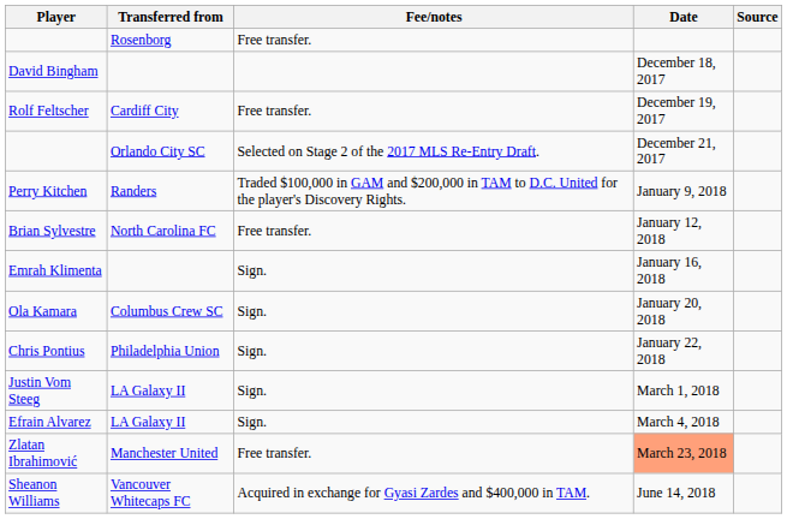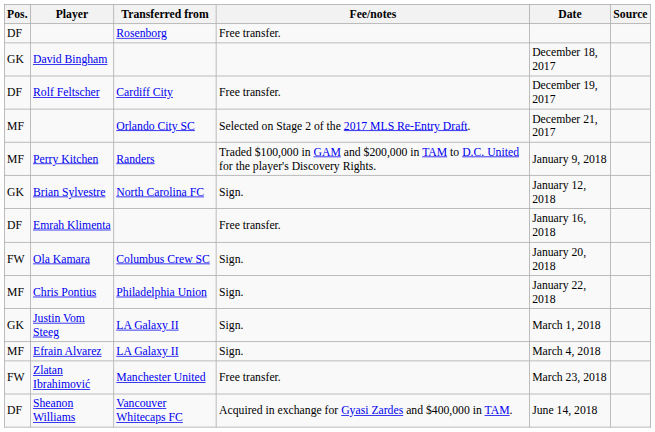+ column: Pos. | DF | GK | DF | MF | MF | GK | DF | FW | MF | GK | MF | FW | DF
Brian Sylvestre | Fee/notes: Free transfer. -> Sign.
Emrah Klimenta | Fee/notes: Sign. -> Free transfer.
Zlatan Ibrahimović | Date: lightsalmon background -> no background
